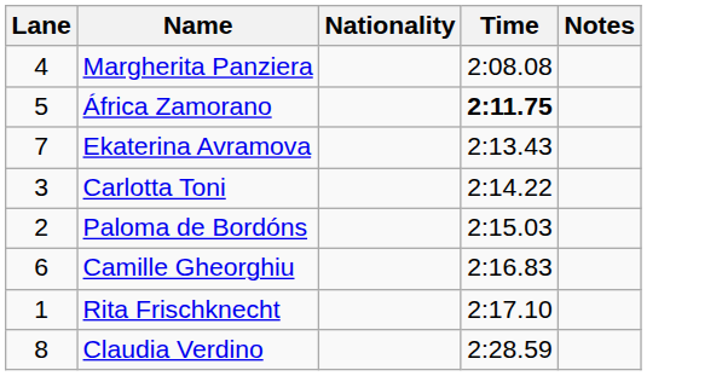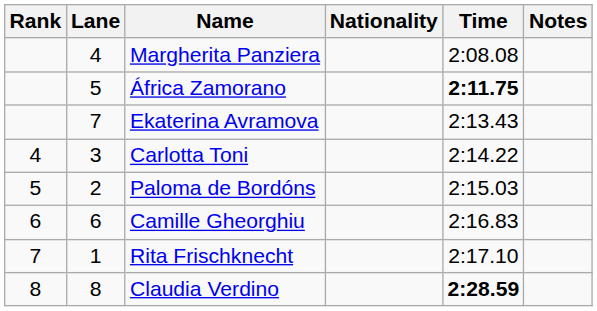+ column: Rank | 4 | 5 | 6 | 7 | 8
Claudia Verdino | Time: normal -> bold
